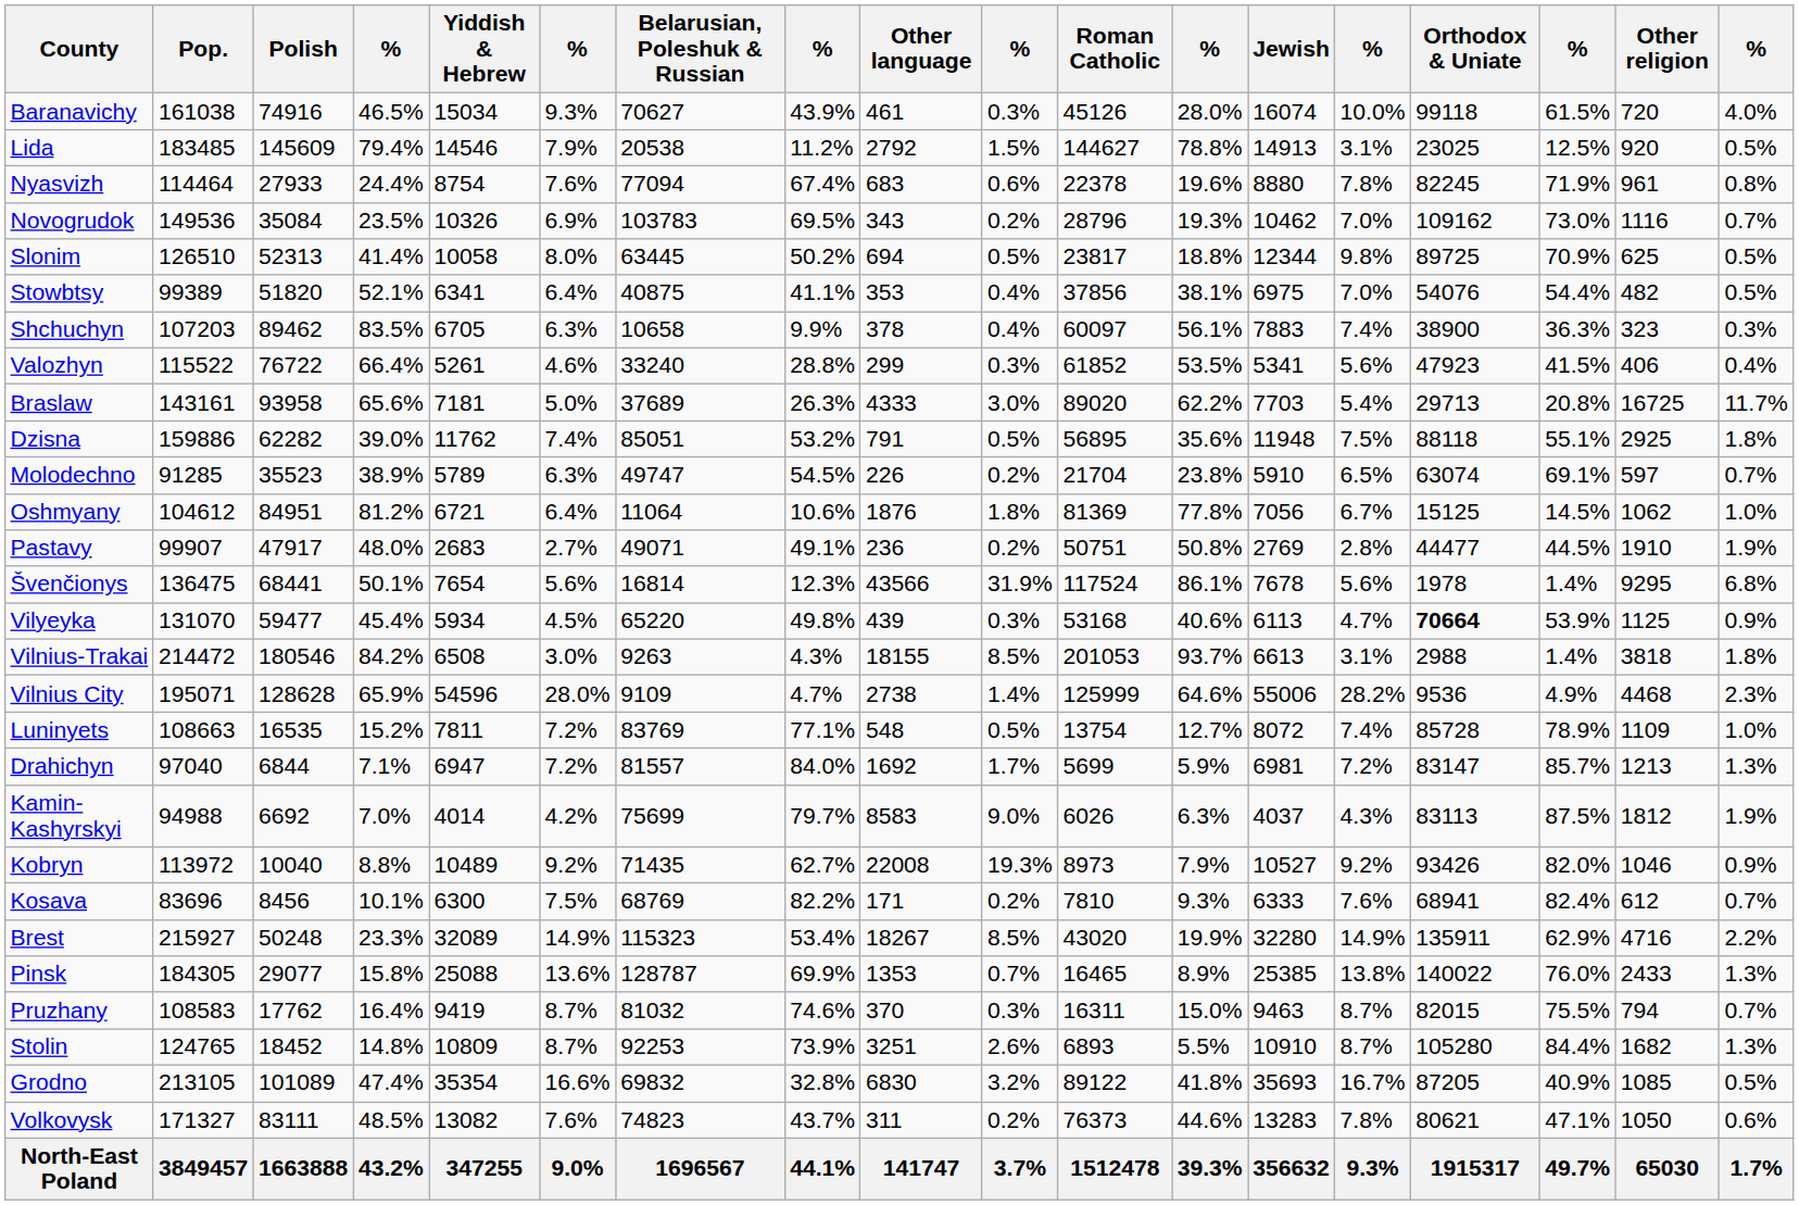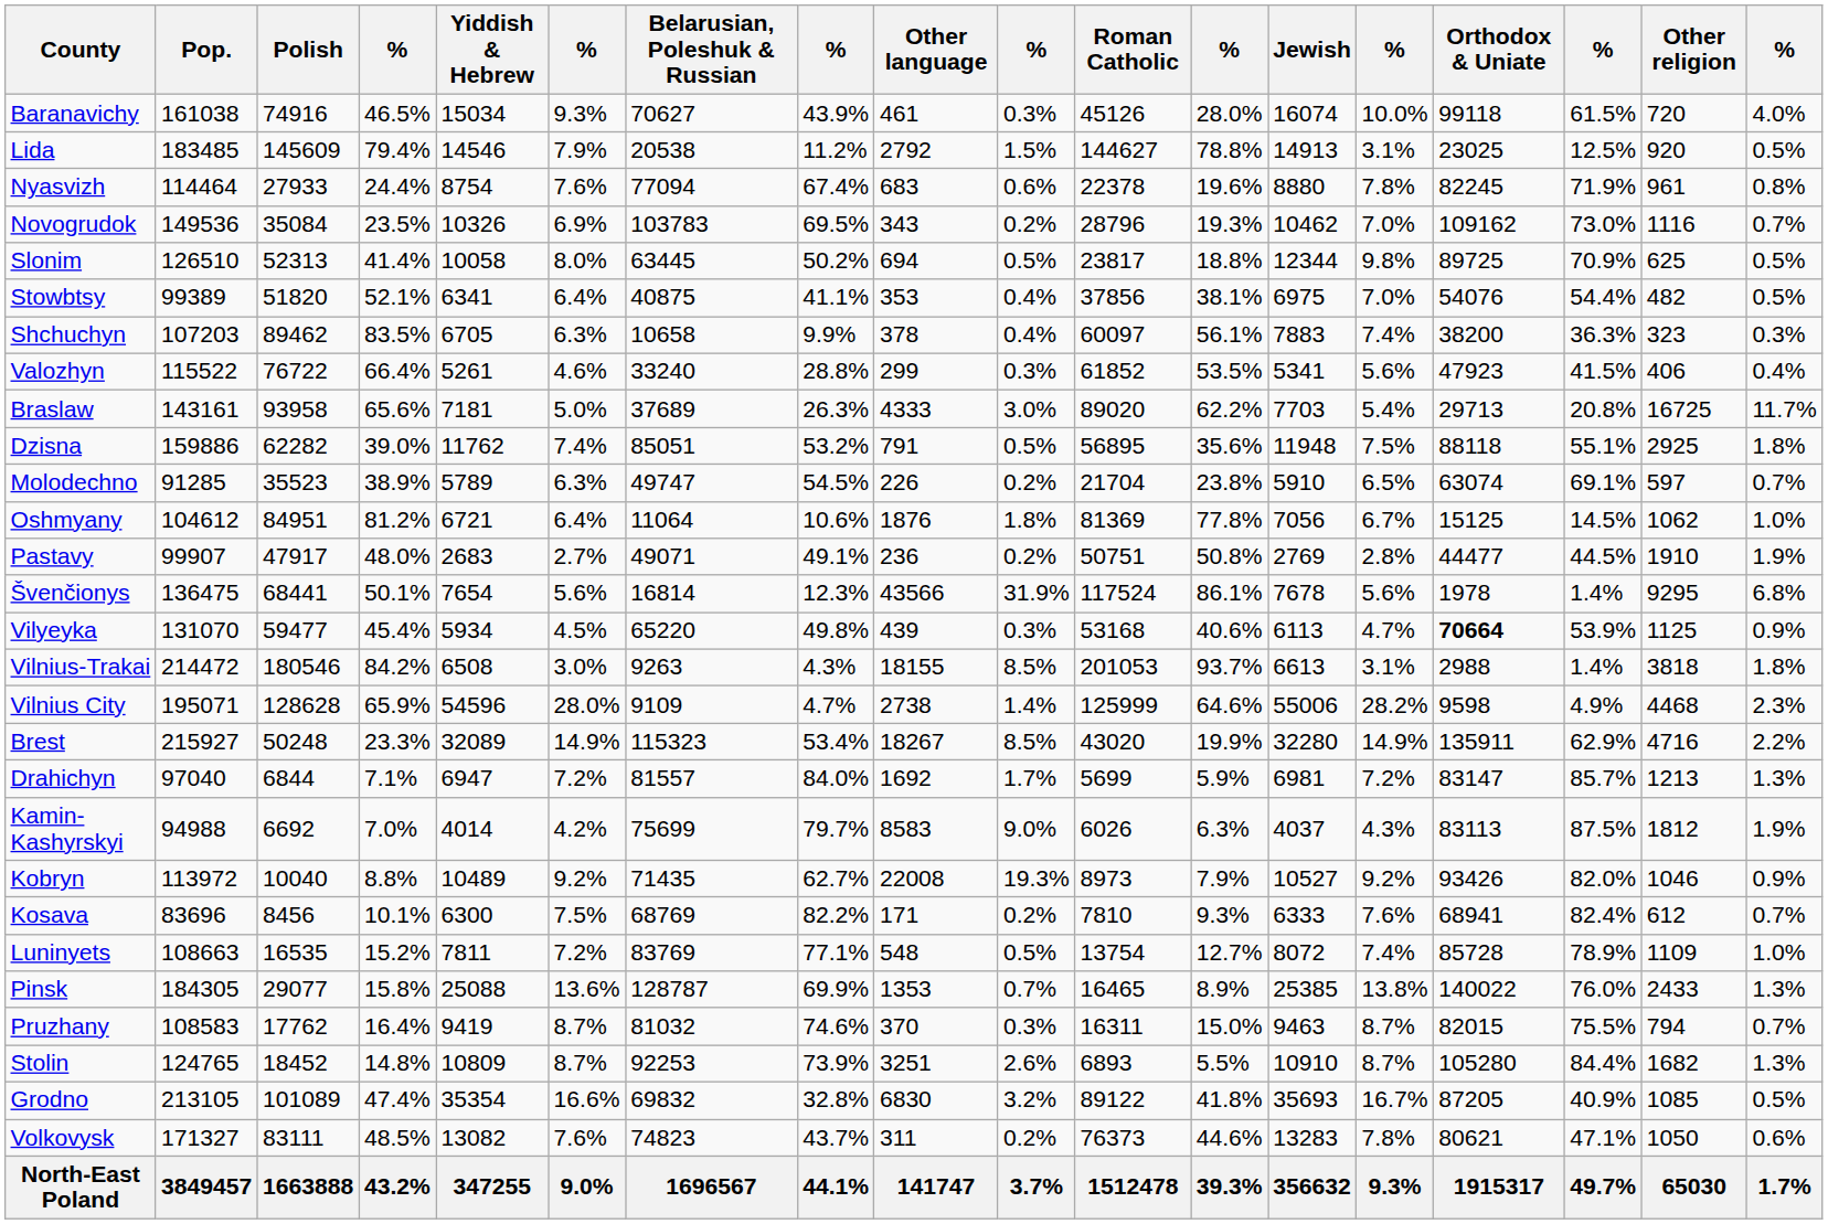Shchuchyn | Orthodox & Uniate: 38900 -> 38200
Vilnius City | Orthodox & Uniate: 9536 -> 9598
rows swapped: Brest <-> Luninyets
